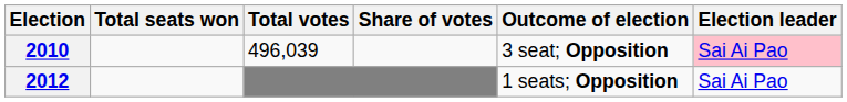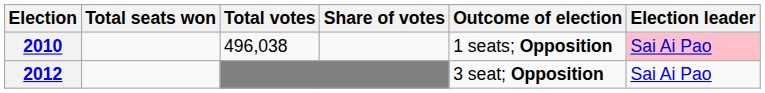2010 | Total votes: 496,039 -> 496,038
2010 | Outcome of election: 3 seat; Opposition -> 1 seats; Opposition
2012 | Outcome of election: 1 seats; Opposition -> 3 seat; Opposition
